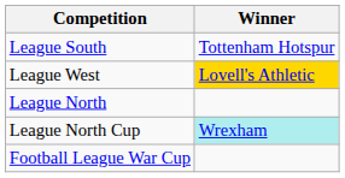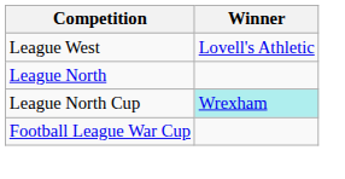- row: League South | Tottenham Hotspur
League West | Winner: gold background -> no background
